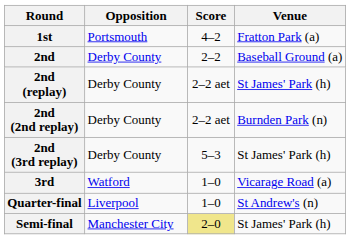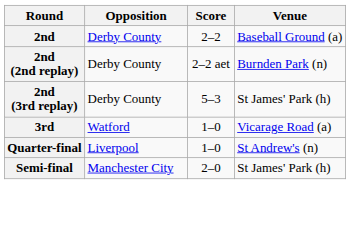- row: 1st | Portsmouth | 4–2 | Fratton Park (a)
- row: 2nd (replay) | Derby County | 2–2 aet | St James' Park (h)
Semi-final | Score: khaki background -> no background
